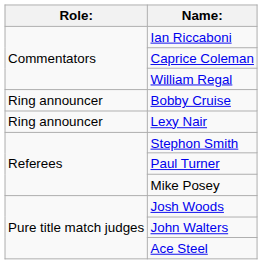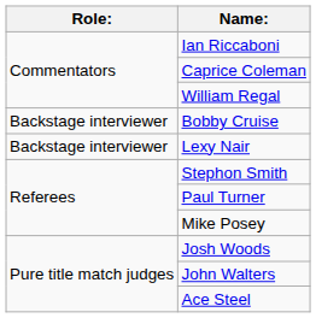Bobby Cruise | Role:: Ring announcer -> Backstage interviewer
Lexy Nair | Role:: Ring announcer -> Backstage interviewer
